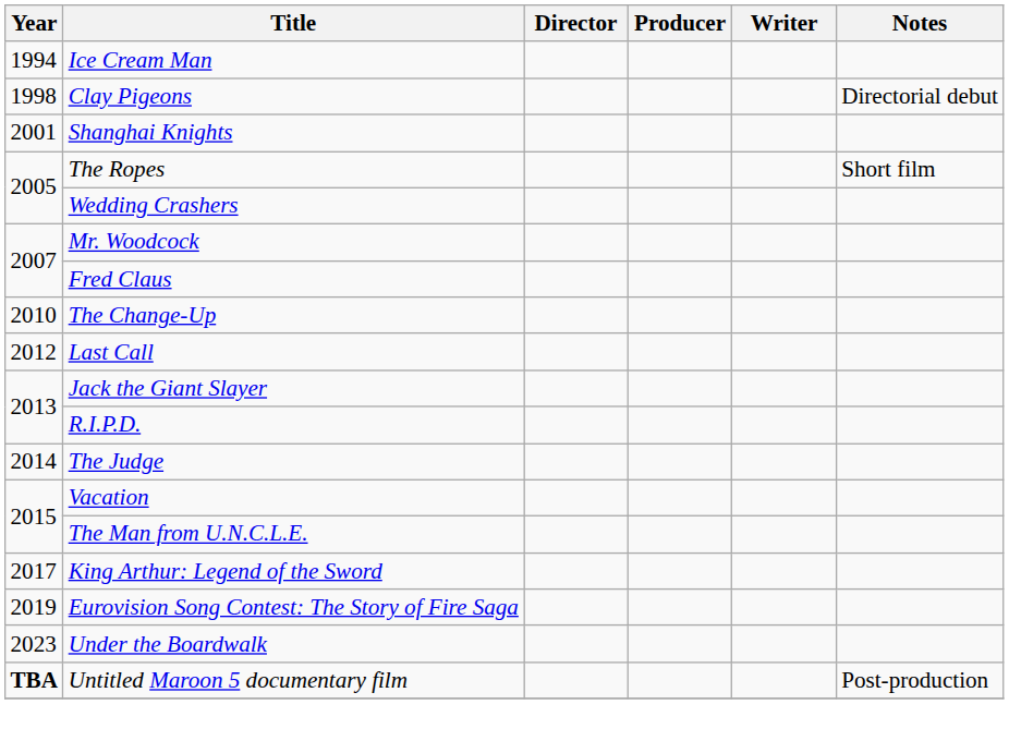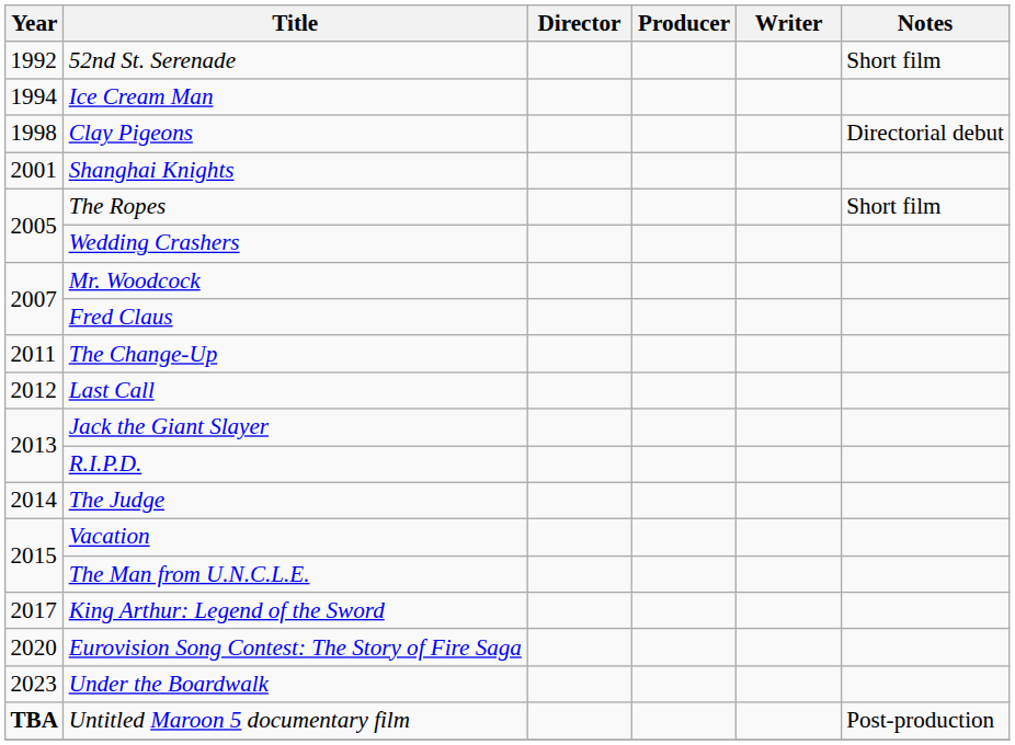+ row: 1992 | 52nd St. Serenade | Short film
The Change-Up | Year: 2010 -> 2011
Eurovision Song Contest: The Story of Fire Saga | Year: 2019 -> 2020
